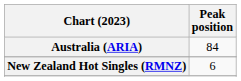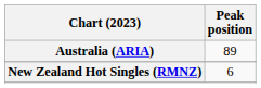Australia (ARIA) | Peak position: 84 -> 89
